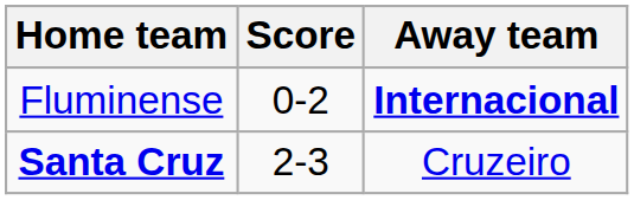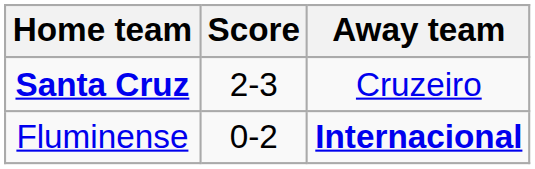rows swapped: Fluminense <-> Santa Cruz
